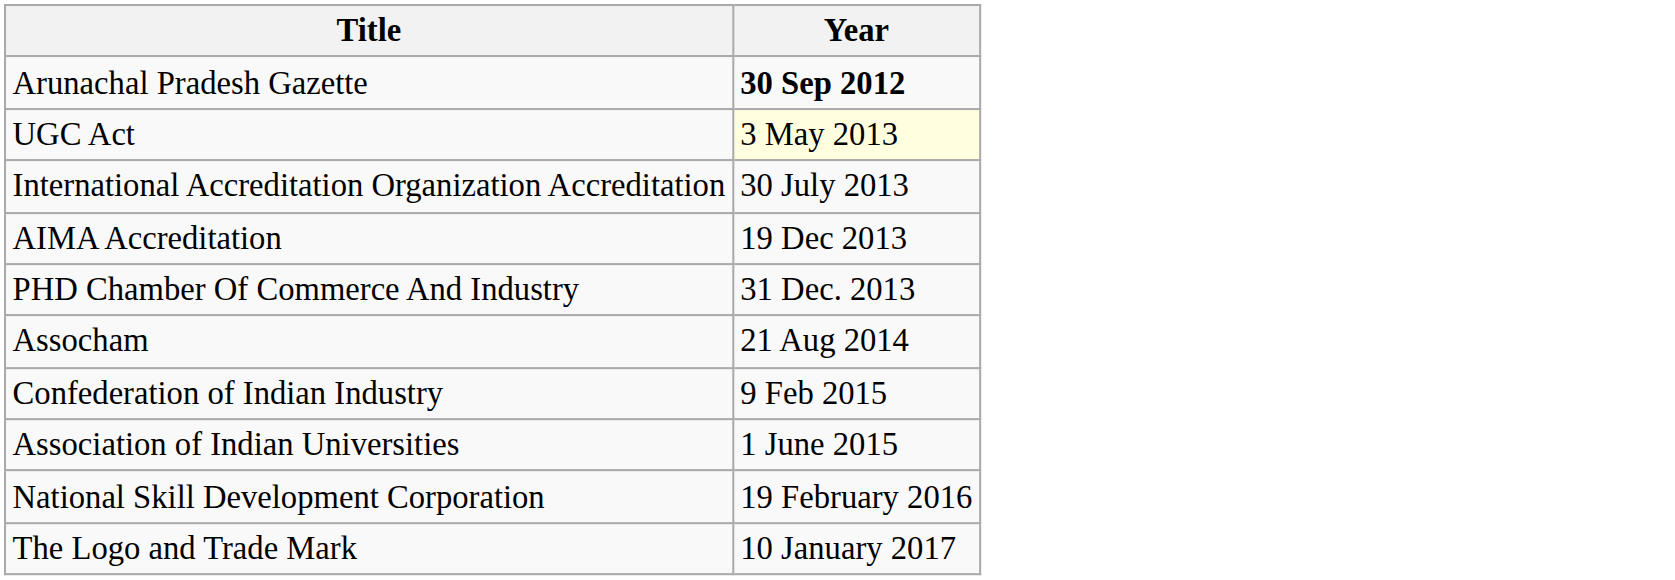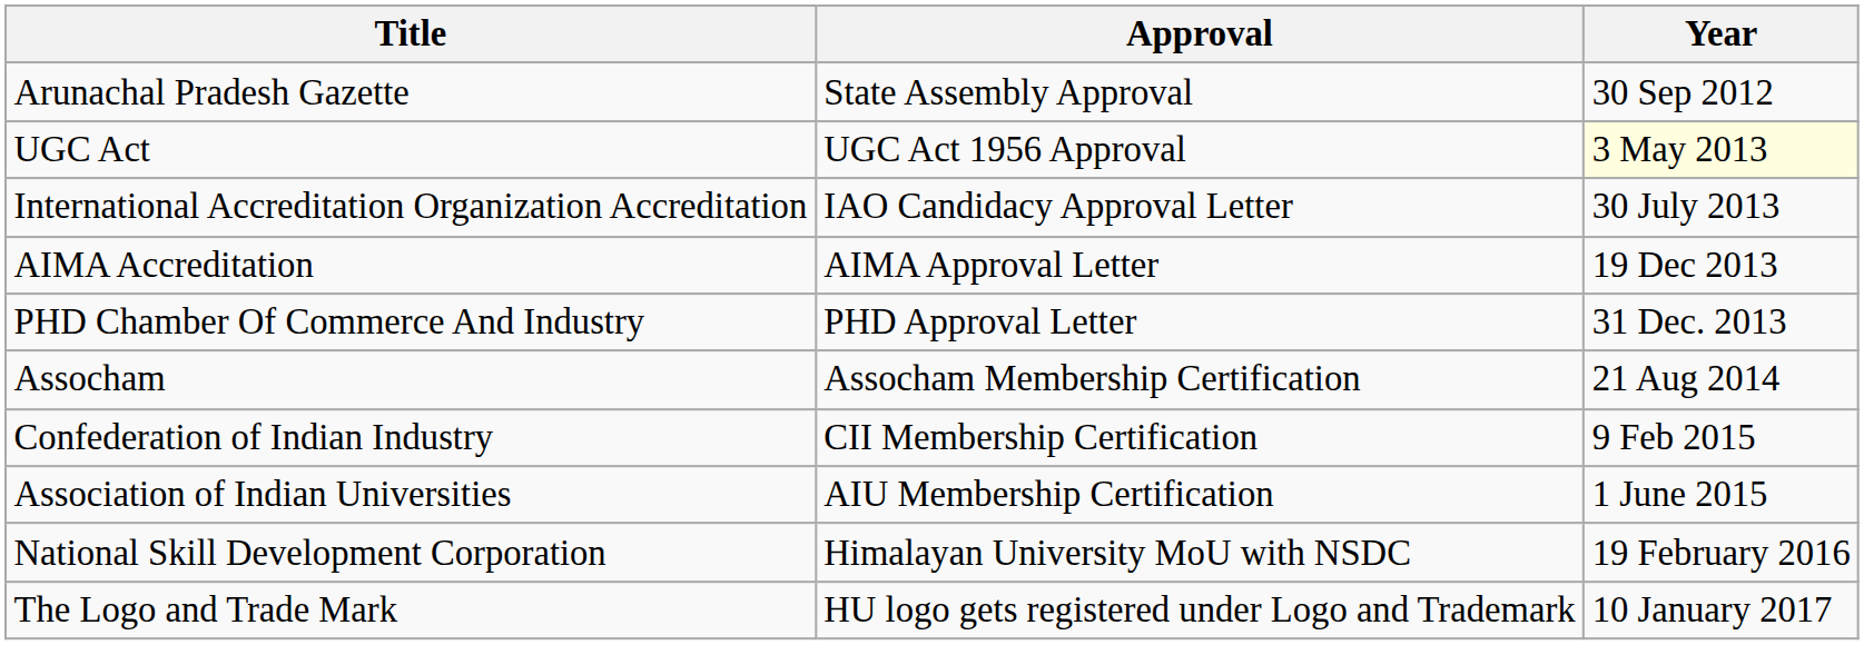+ column: Approval | State Assembly Approval | UGC Act 1956 Approval | IAO Candidacy Approval Letter | AIMA Approval Letter | PHD Approval Letter | Assocham Membership Certification | CII Membership Certification | AIU Membership Certification | Himalayan University MoU with NSDC | HU logo gets registered under Logo and Trademark
Arunachal Pradesh Gazette | Year: bold -> normal
